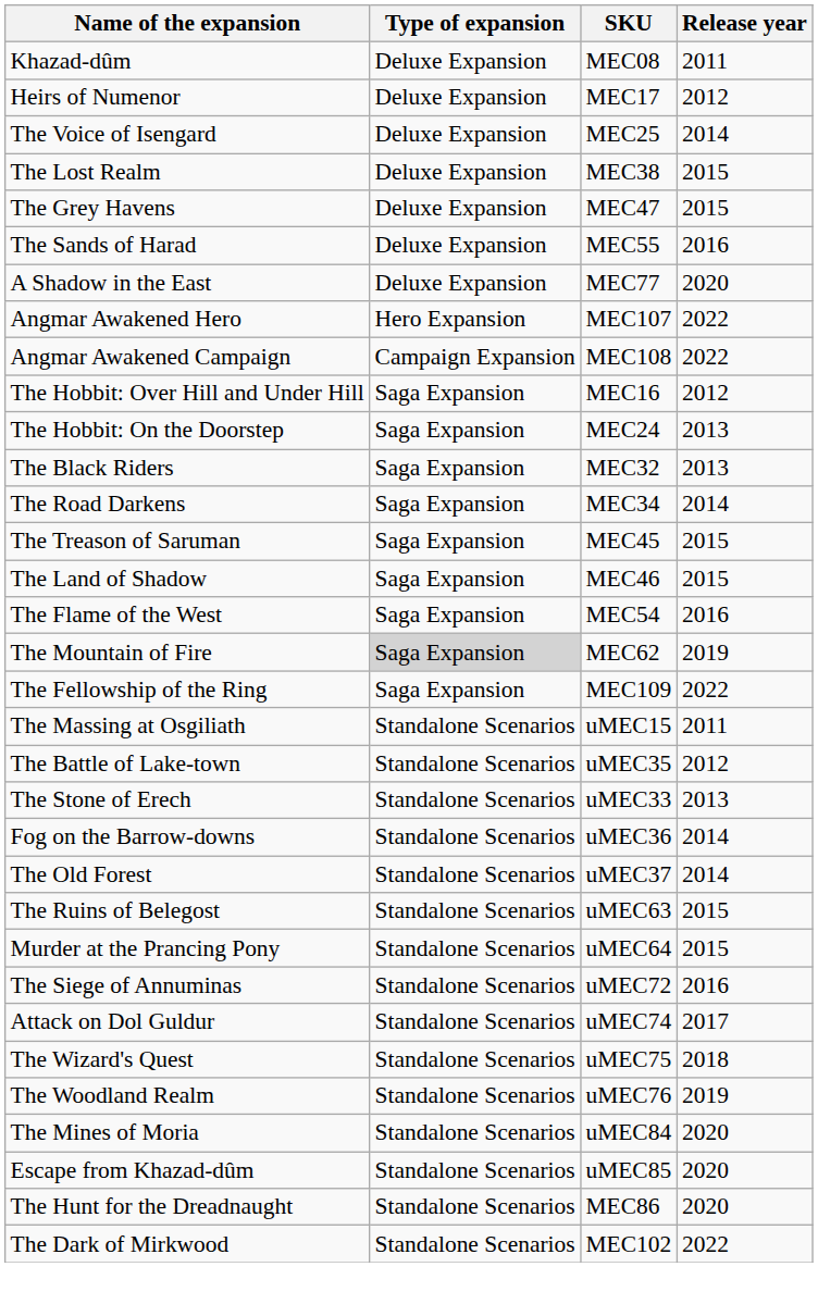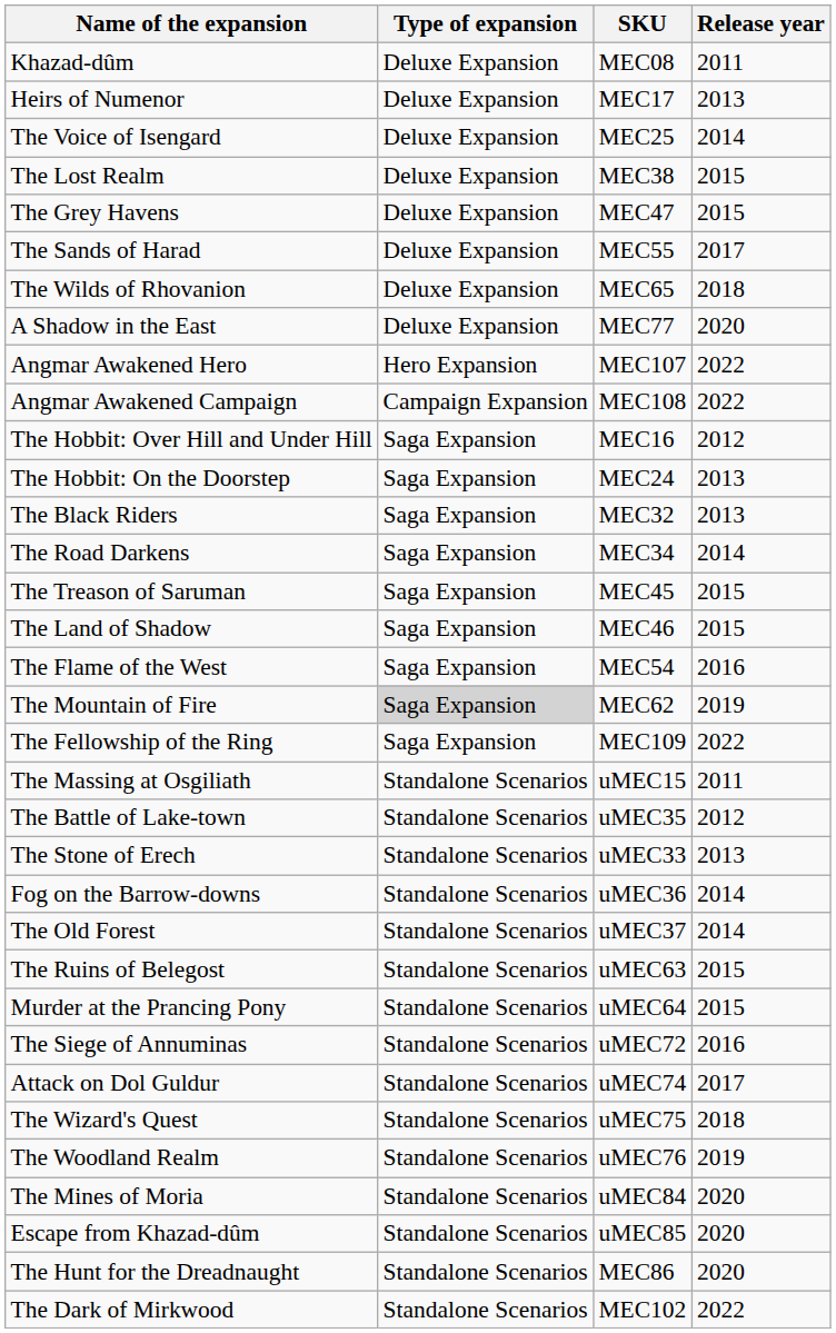Heirs of Numenor | Release year: 2012 -> 2013
The Sands of Harad | Release year: 2016 -> 2017
+ row: The Wilds of Rhovanion | Deluxe Expansion | MEC65 | 2018
